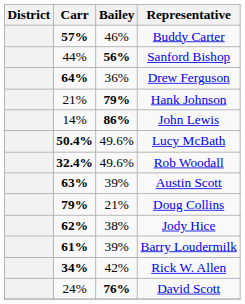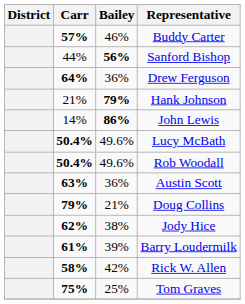Rob Woodall | Carr: 32.4% -> 50.4%
Austin Scott | Bailey: 39% -> 36%
Rick W. Allen | Carr: 34% -> 58%
- row: 24% | 76% | David Scott
+ row: 75% | 25% | Tom Graves
